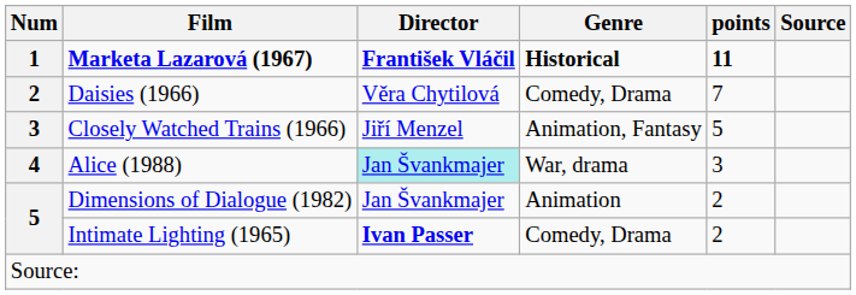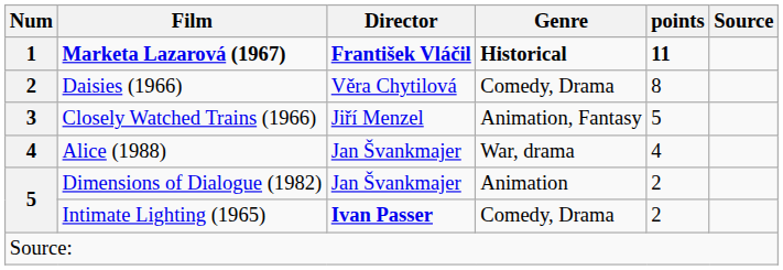Daisies (1966) | points: 7 -> 8
Alice (1988) | Director: paleturquoise background -> no background
Alice (1988) | points: 3 -> 4
